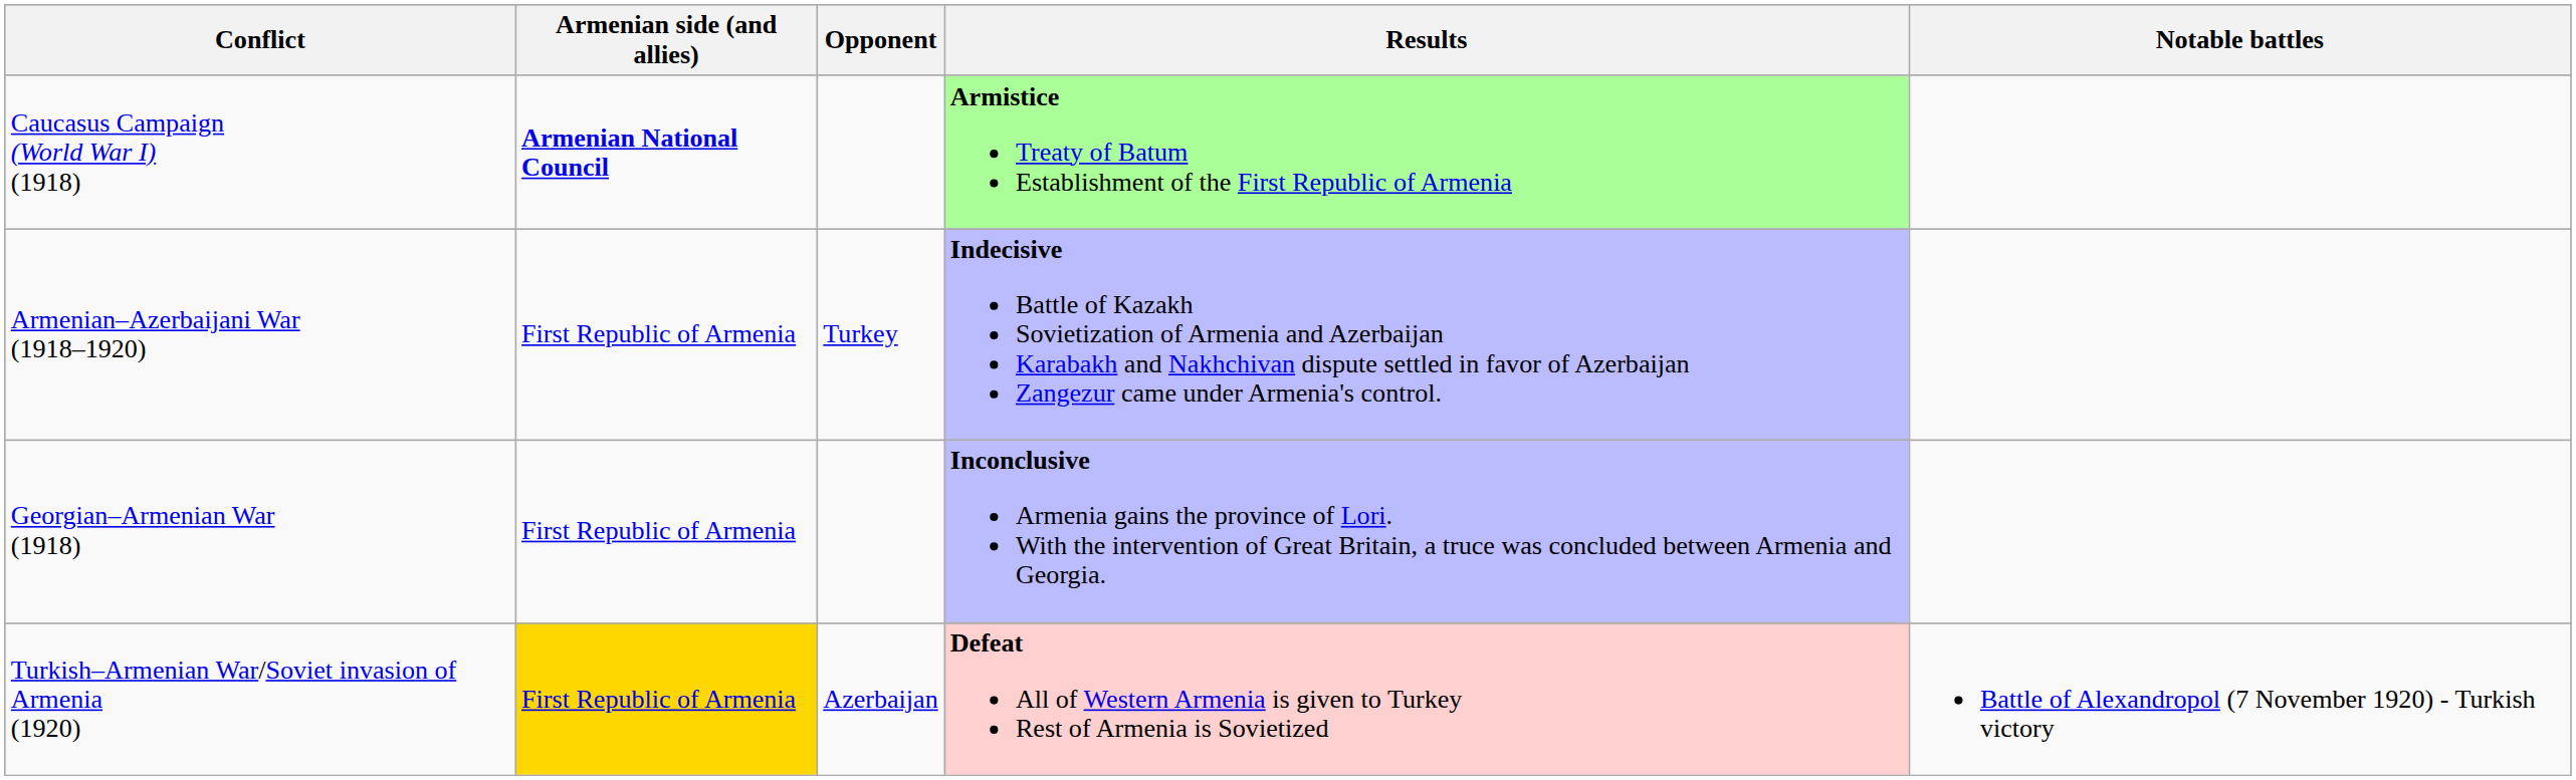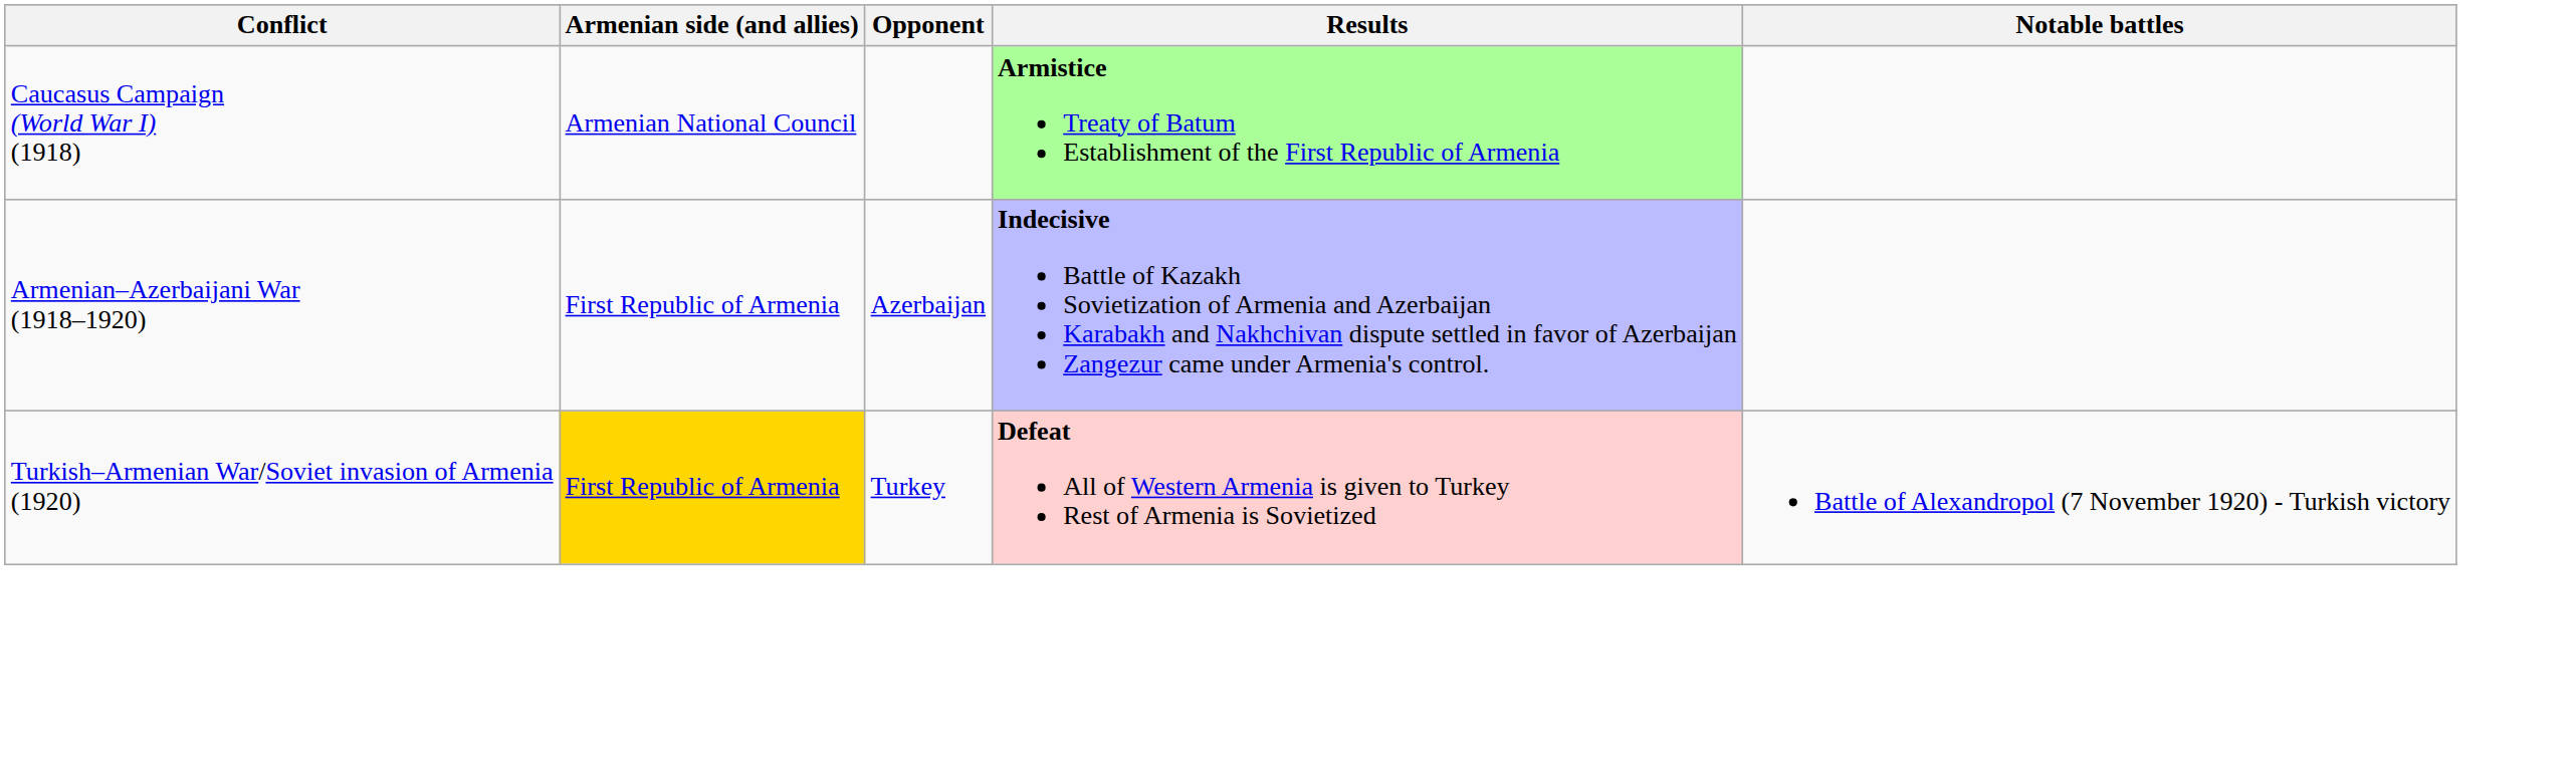Caucasus Campaign (World War I) (1918) | Armenian side (and allies): bold -> normal
Armenian–Azerbaijani War (1918–1920) | Opponent: Turkey -> Azerbaijan
- row: Georgian–Armenian War (1918) | First Republic of Armenia | Inconclusive Armenia gains the province of Lori. With the intervention of Great Britain, a truce was concluded between Armenia and Georgia.
Turkish–Armenian War/Soviet invasion of Armenia (1920) | Opponent: Azerbaijan -> Turkey
